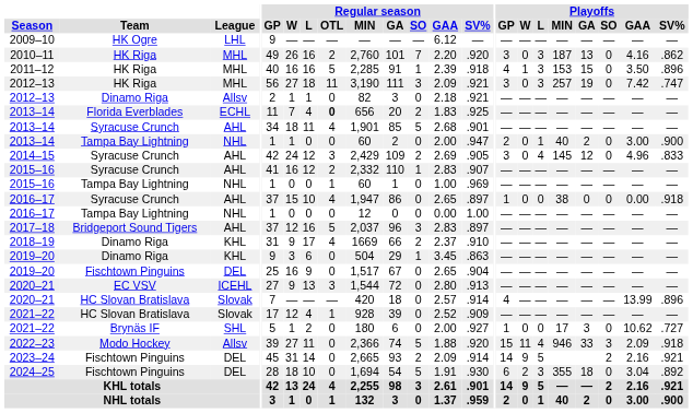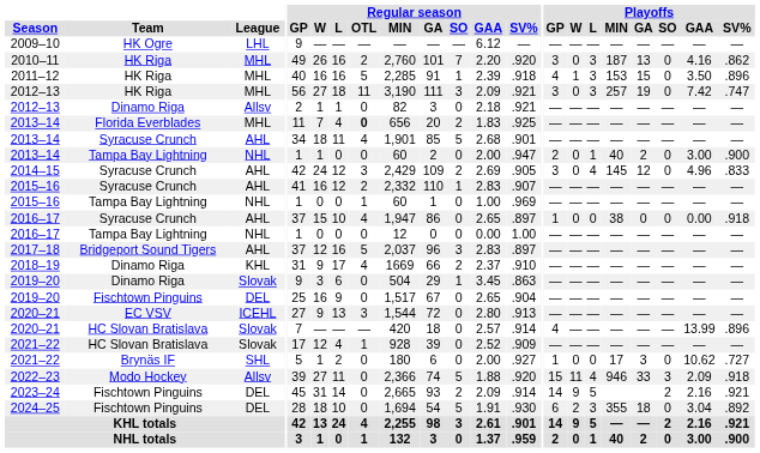2013–14 / Florida Everblades | League: ECHL -> MHL
2019–20 / Dinamo Riga | League: KHL -> Slovak
